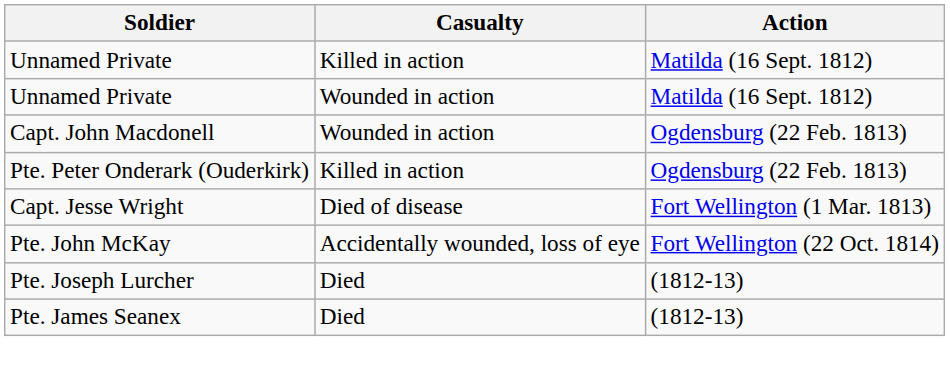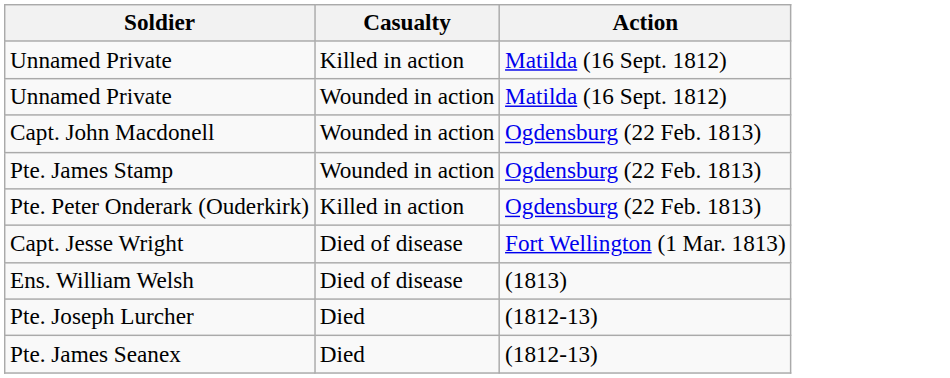+ row: Pte. James Stamp | Wounded in action | Ogdensburg (22 Feb. 1813)
+ row: Ens. William Welsh | Died of disease | (1813)
- row: Pte. John McKay | Accidentally wounded, loss of eye | Fort Wellington (22 Oct. 1814)
